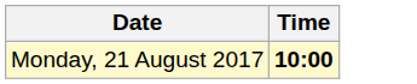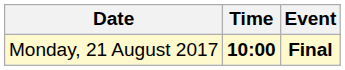+ column: Event | Final
